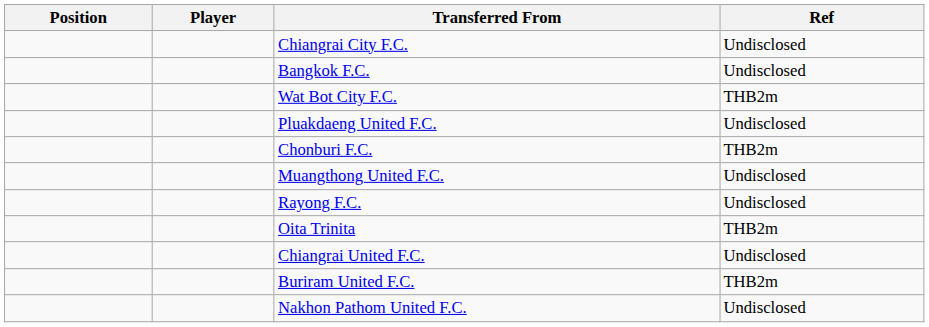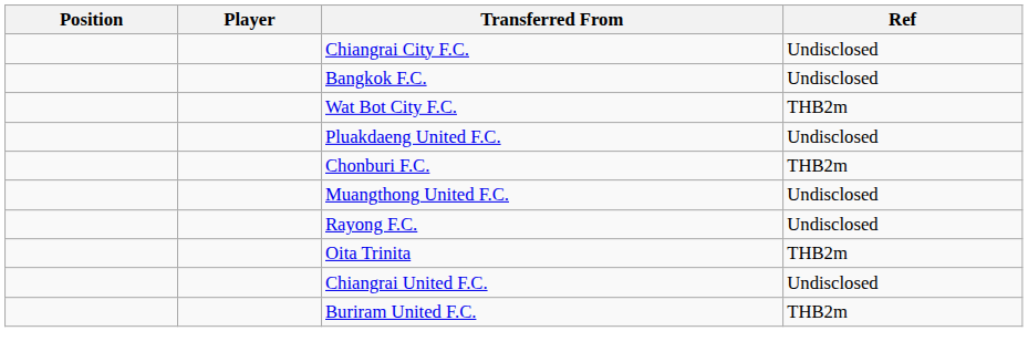- row: Nakhon Pathom United F.C. | Undisclosed
